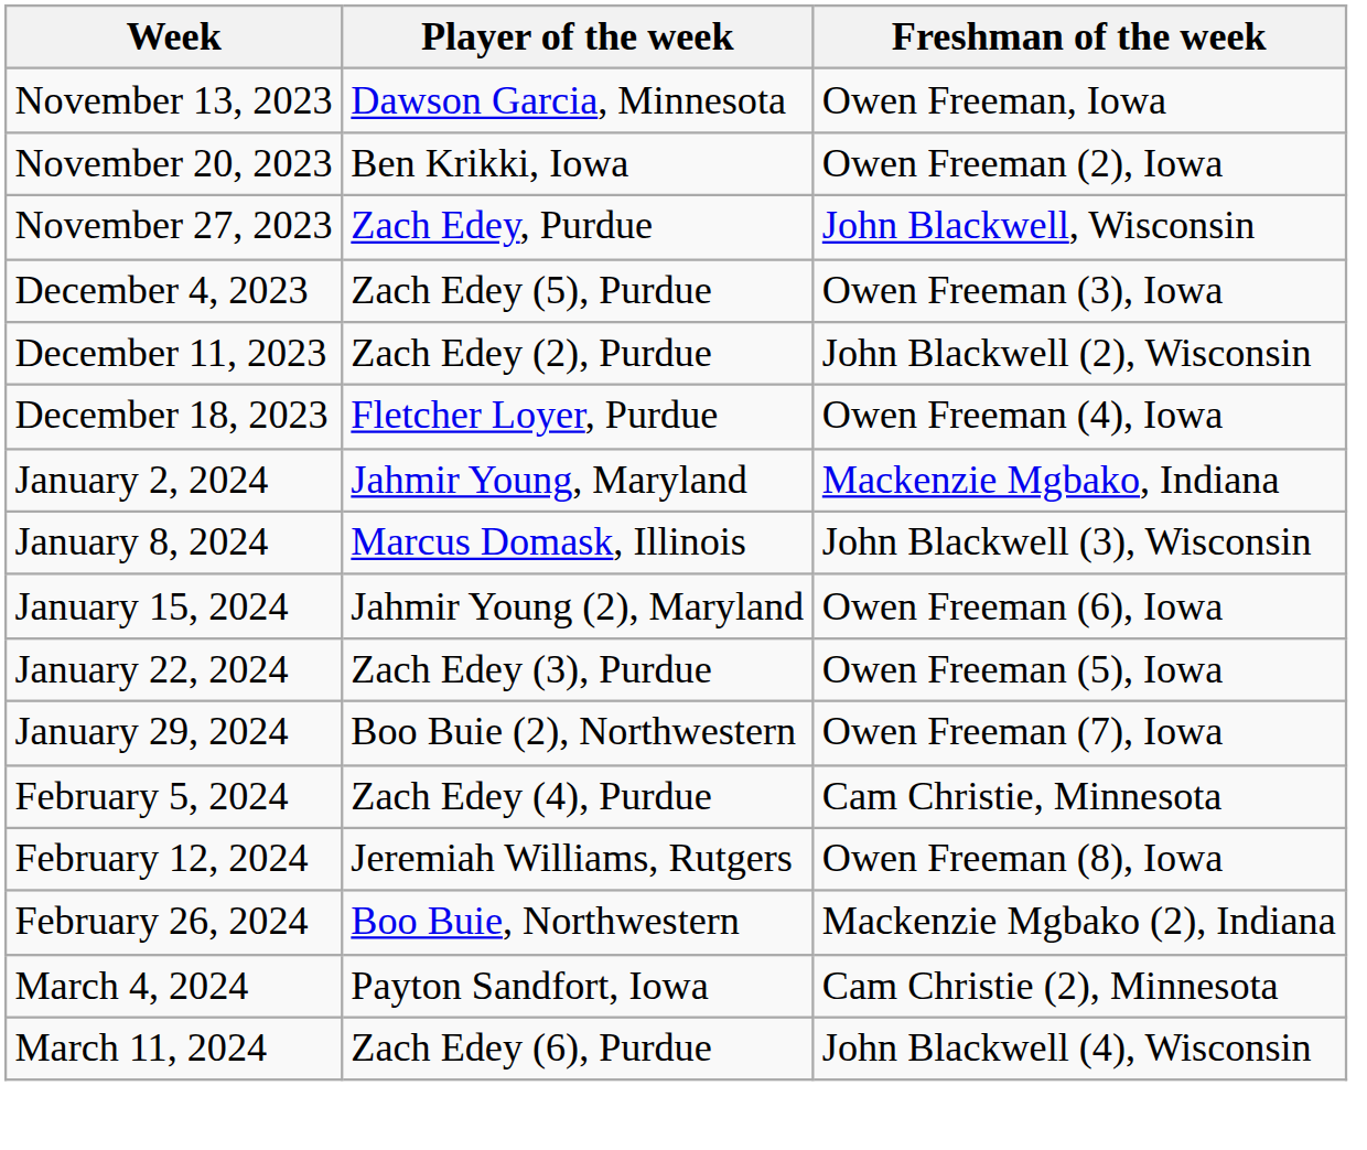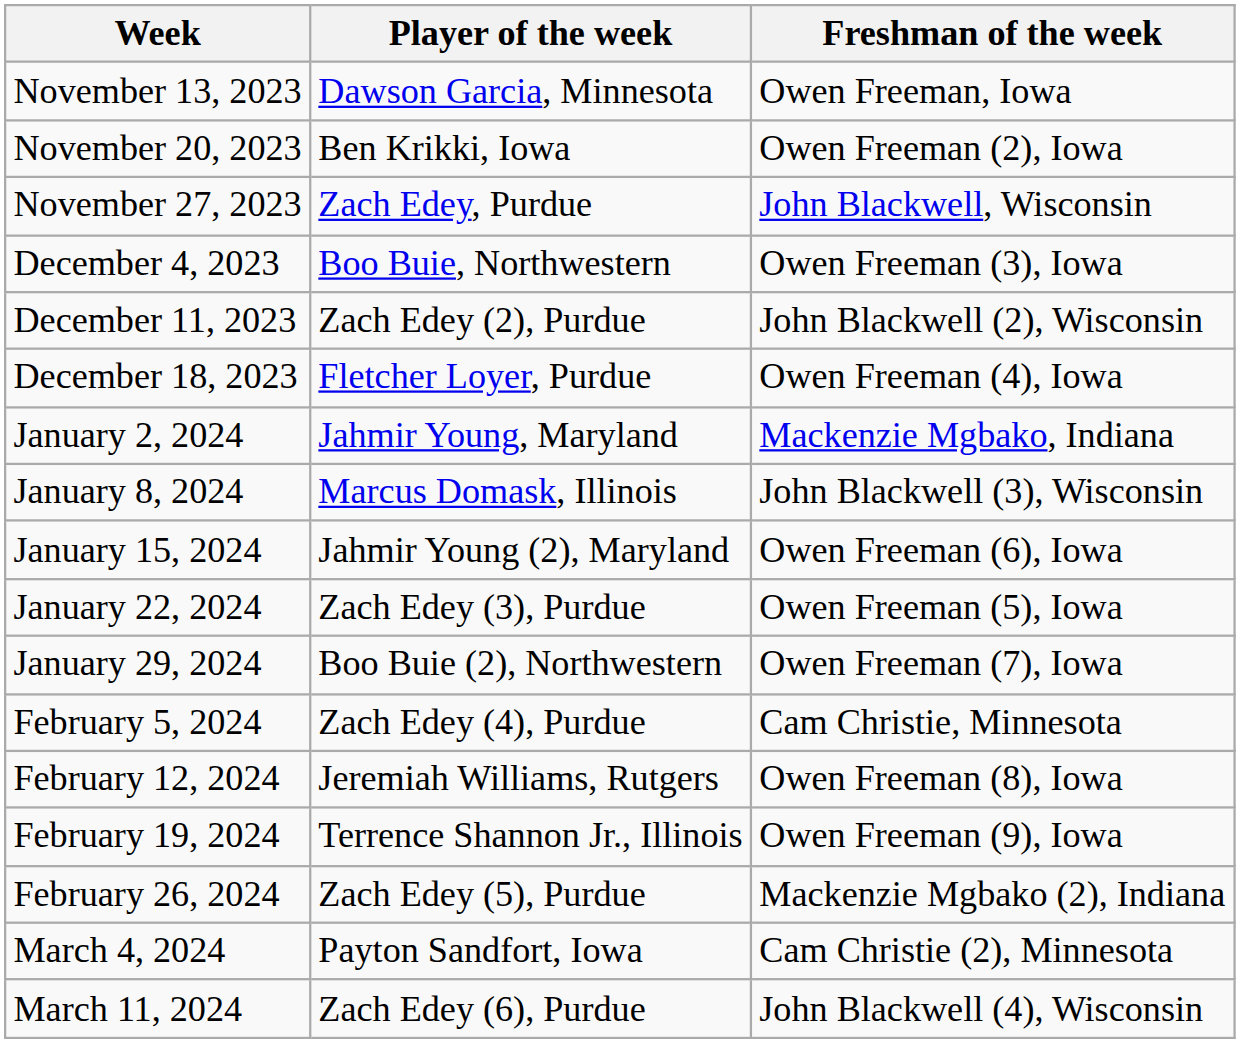December 4, 2023 | Player of the week: Zach Edey (5), Purdue -> Boo Buie, Northwestern
+ row: February 19, 2024 | Terrence Shannon Jr., Illinois | Owen Freeman (9), Iowa
February 26, 2024 | Player of the week: Boo Buie, Northwestern -> Zach Edey (5), Purdue
